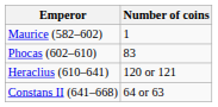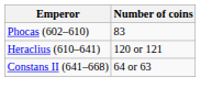- row: Maurice (582–602) | 1
